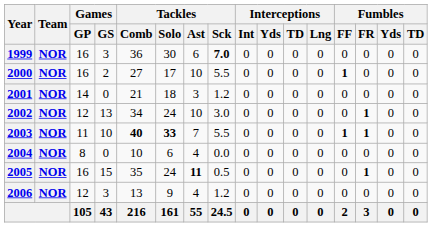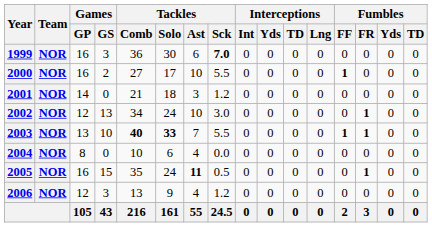2003 | Games / GP: 11 -> 13
